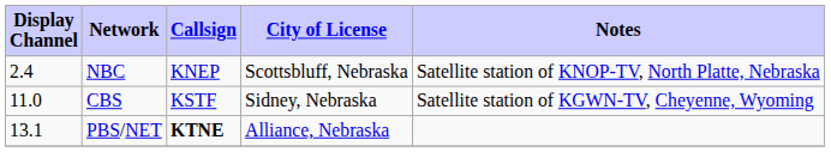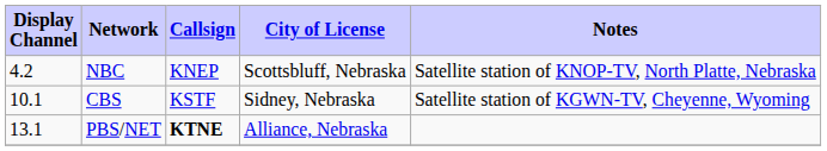NBC | Display Channel: 2.4 -> 4.2
CBS | Display Channel: 11.0 -> 10.1
